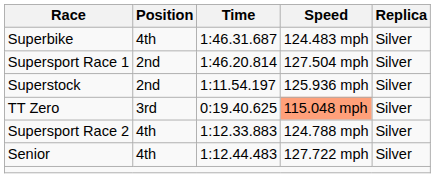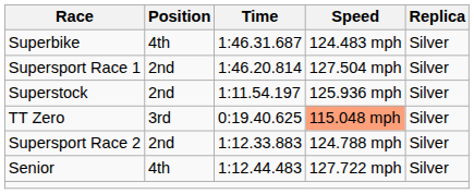Supersport Race 2 | Position: 4th -> 2nd
